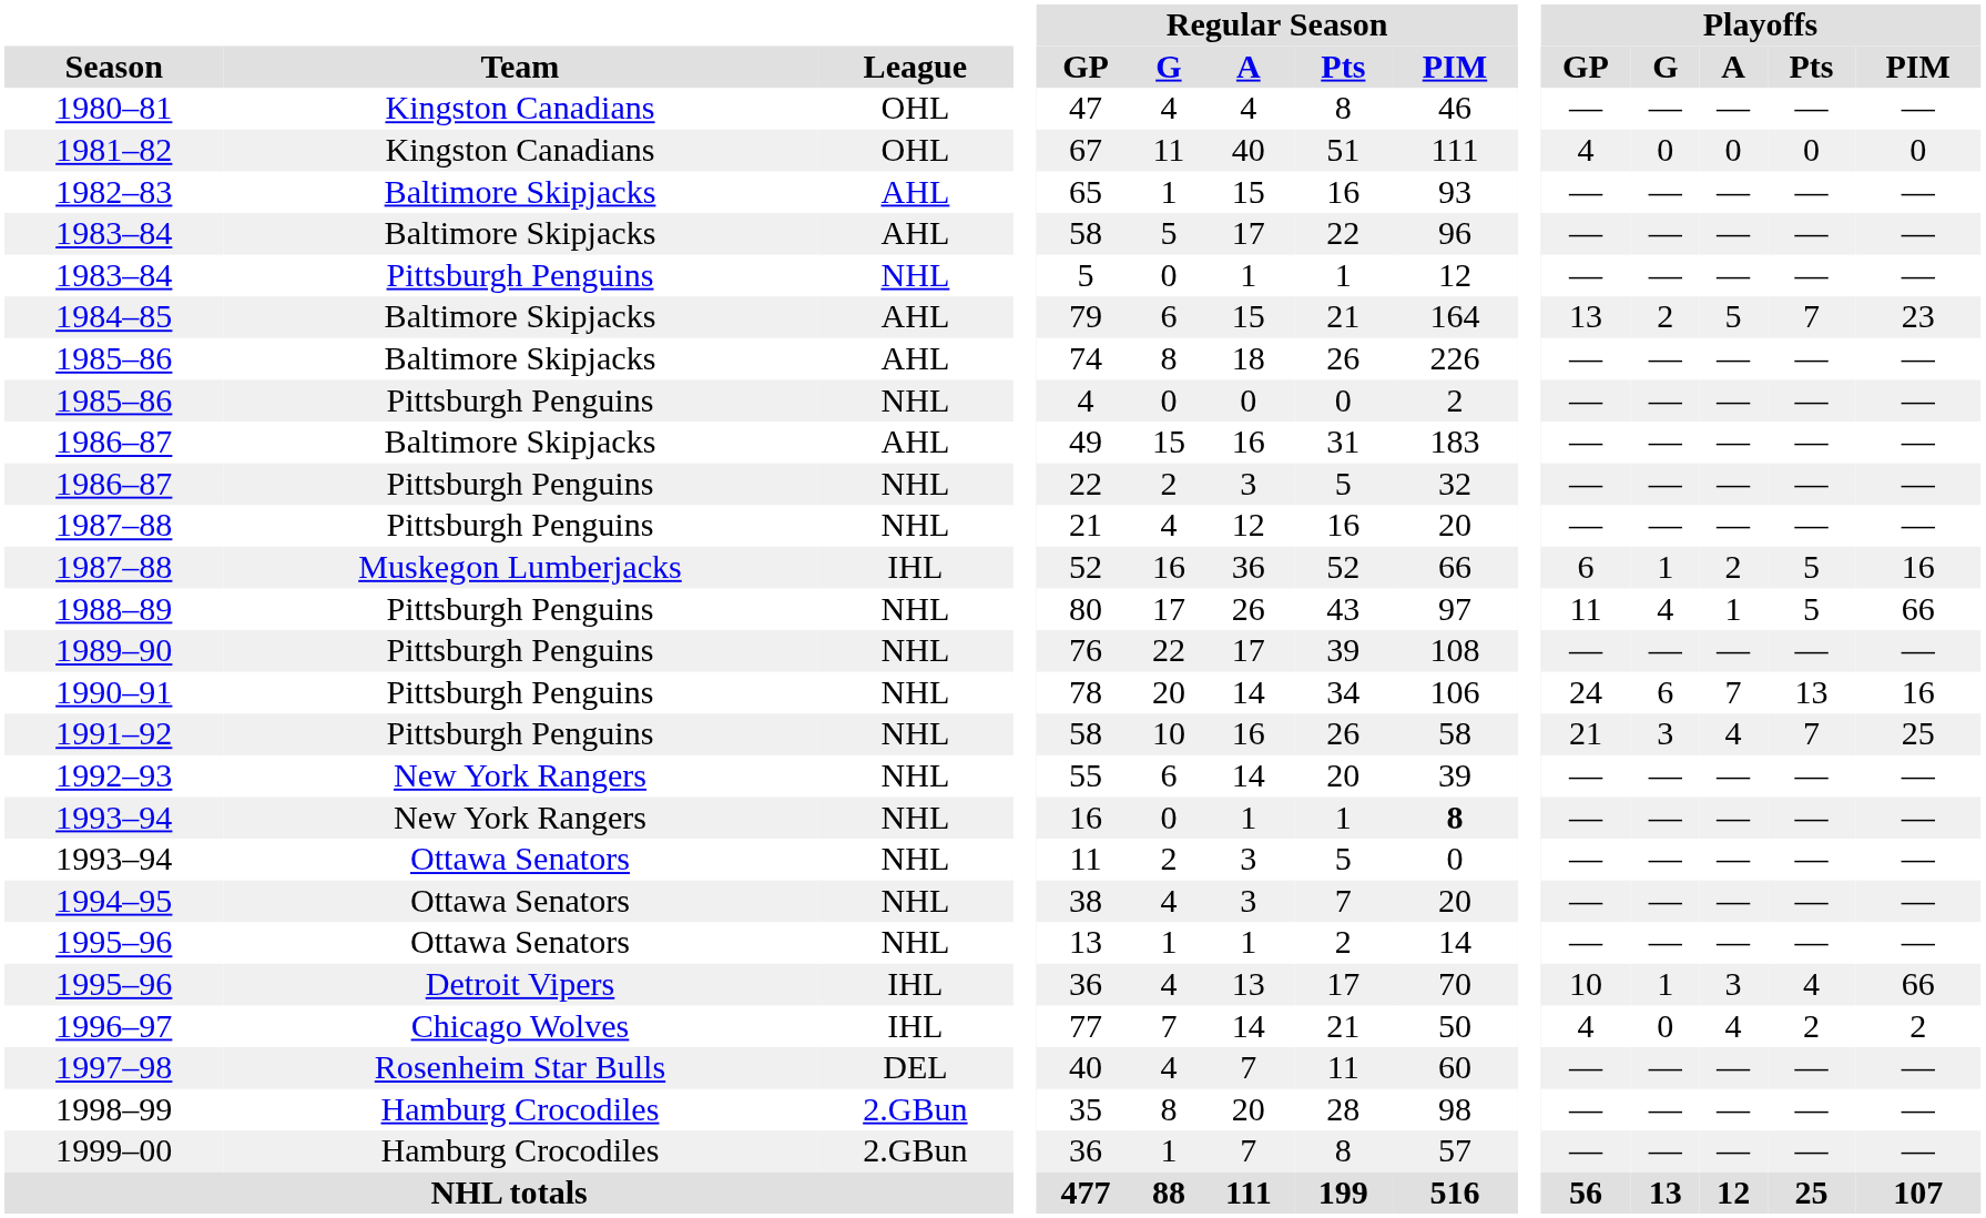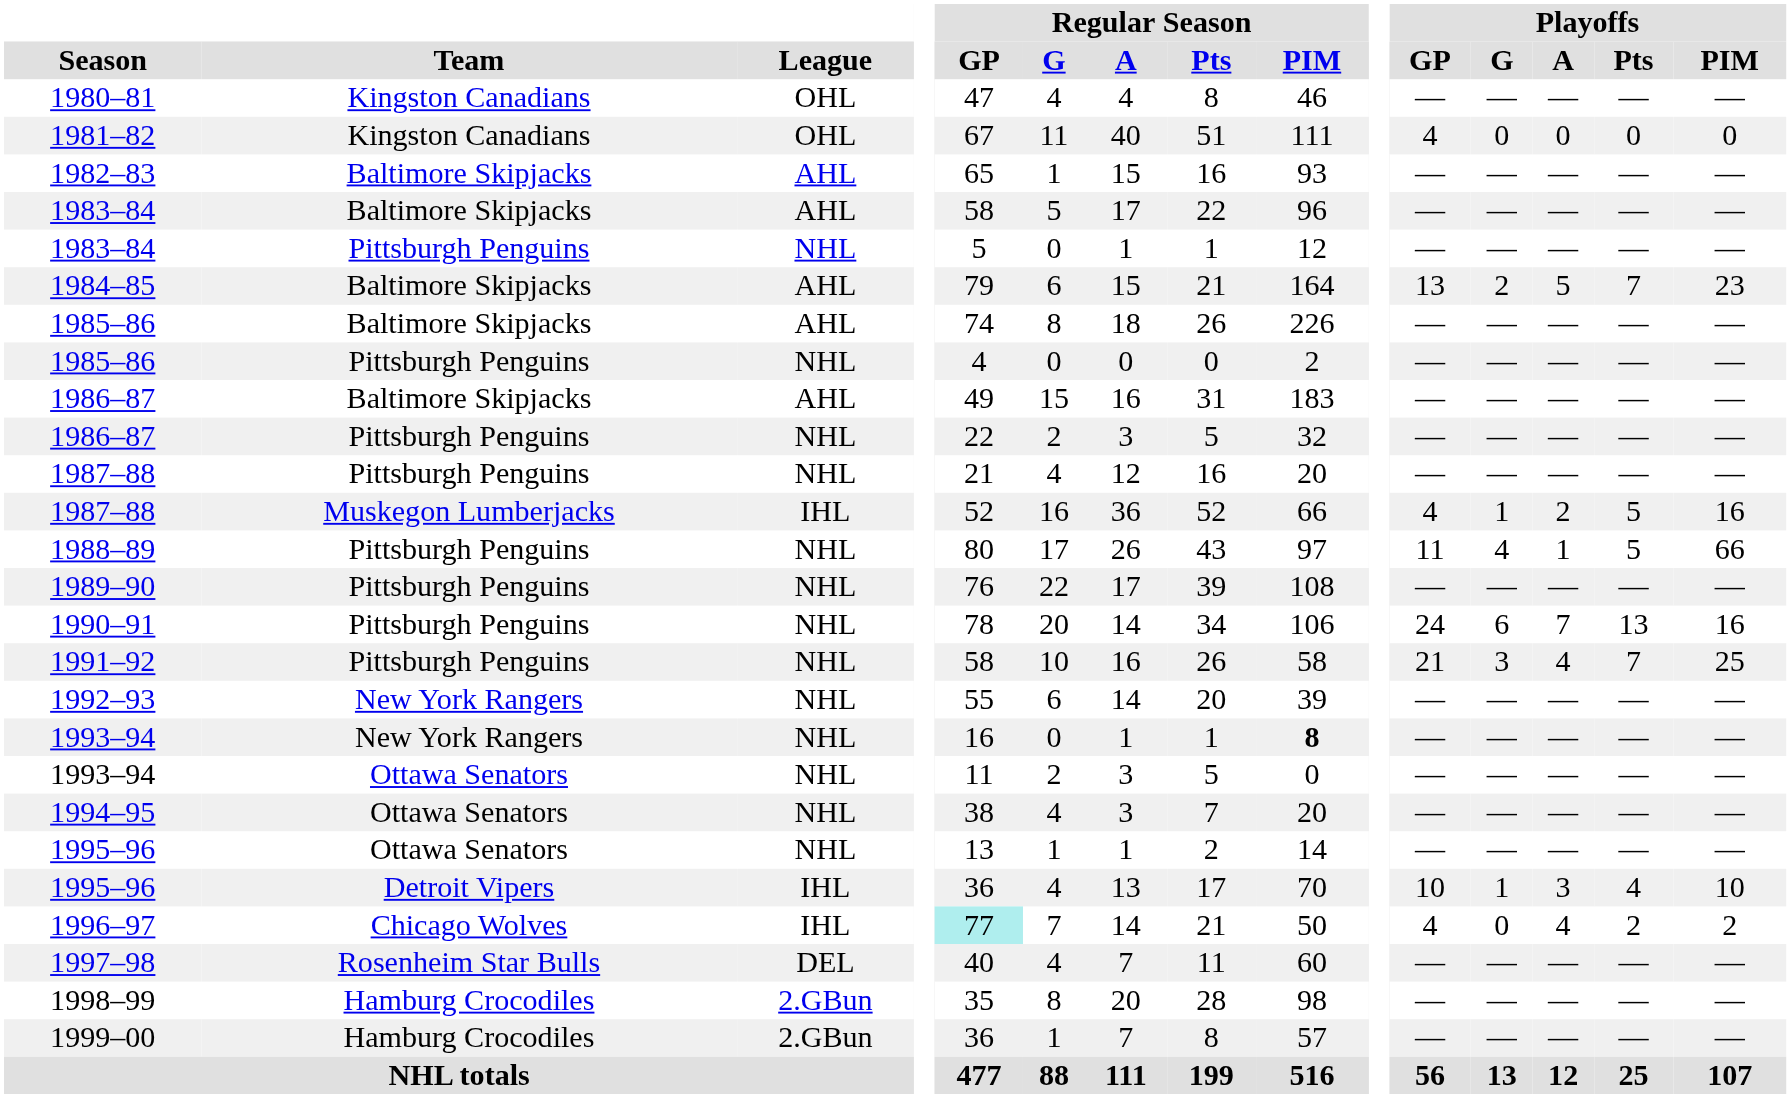1987–88 / Muskegon Lumberjacks | Playoffs / GP: 6 -> 4
1995–96 / Detroit Vipers | Playoffs / PIM: 66 -> 10
1996–97 | Regular Season / GP: no background -> paleturquoise background
